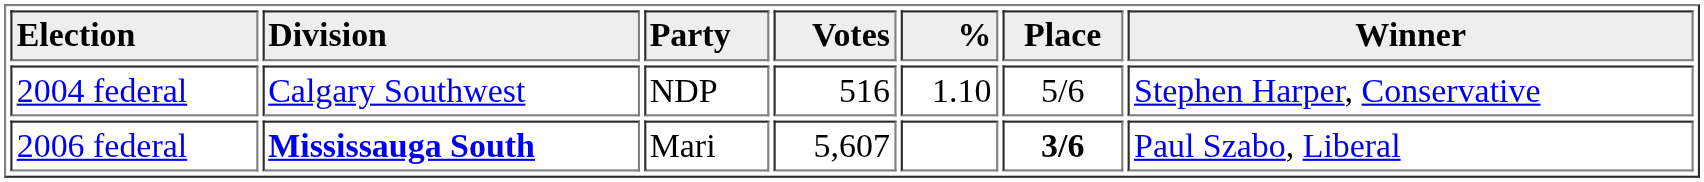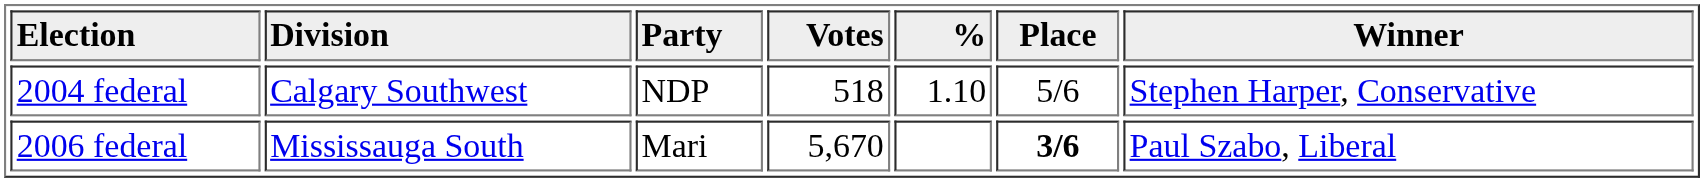2004 federal | Votes: 516 -> 518
2006 federal | Division: bold -> normal
2006 federal | Votes: 5,607 -> 5,670
